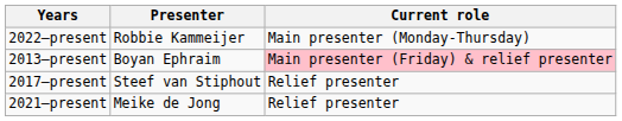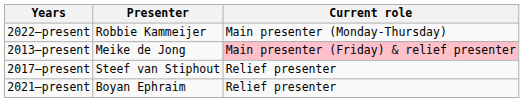2013–present | Presenter: Boyan Ephraim -> Meike de Jong
2021–present | Presenter: Meike de Jong -> Boyan Ephraim
